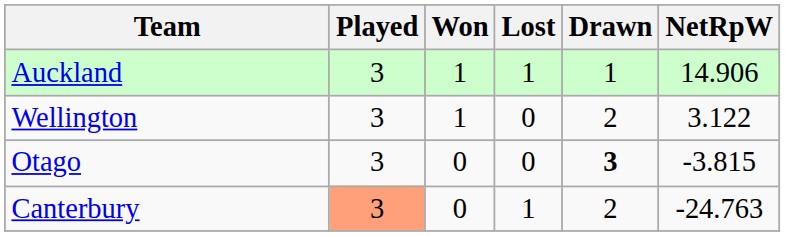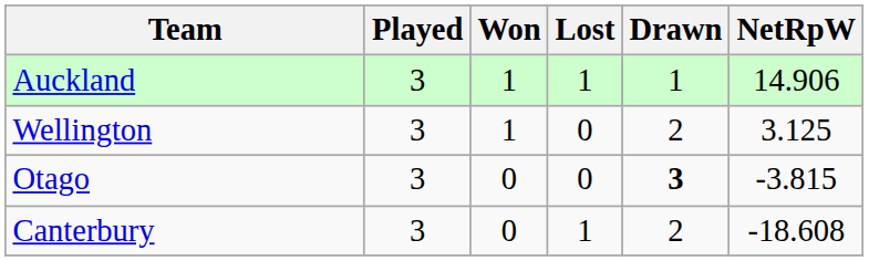Wellington | NetRpW: 3.122 -> 3.125
Canterbury | Played: lightsalmon background -> no background
Canterbury | NetRpW: -24.763 -> -18.608
